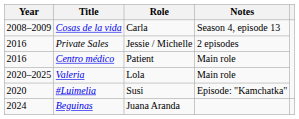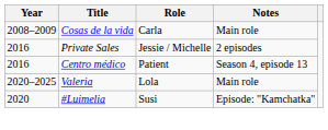Cosas de la vida | Notes: Season 4, episode 13 -> Main role
Centro médico | Notes: Main role -> Season 4, episode 13
- row: 2024 | Beguinas | Juana Aranda
